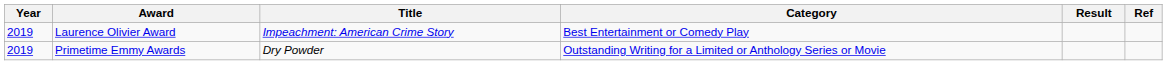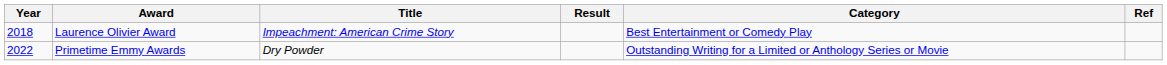columns swapped: Category <-> Result
Laurence Olivier Award | Year: 2019 -> 2018
Primetime Emmy Awards | Year: 2019 -> 2022
